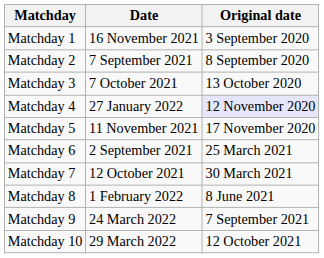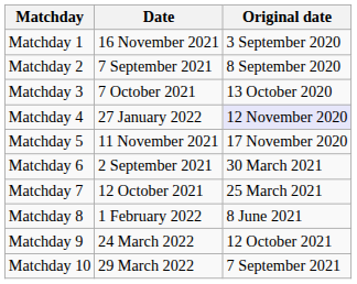Matchday 6 | Original date: 25 March 2021 -> 30 March 2021
Matchday 7 | Original date: 30 March 2021 -> 25 March 2021
Matchday 9 | Original date: 7 September 2021 -> 12 October 2021
Matchday 10 | Original date: 12 October 2021 -> 7 September 2021
